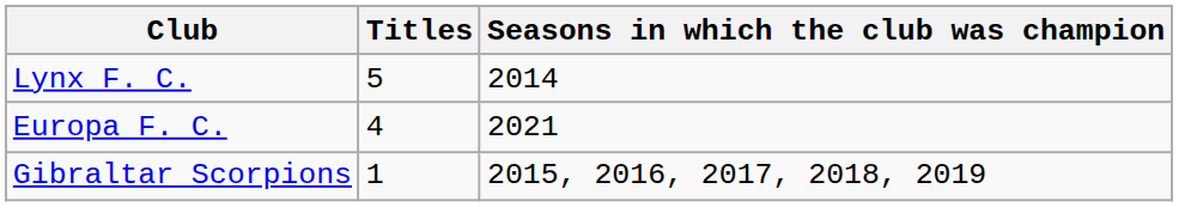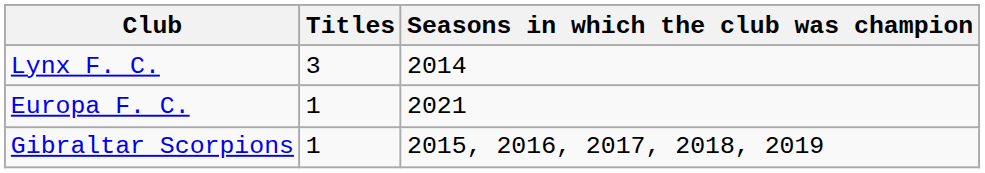Lynx F. C. | Titles: 5 -> 3
Europa F. C. | Titles: 4 -> 1
